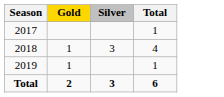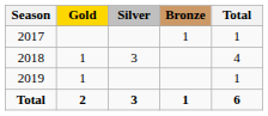+ column: Bronze | 1 | 1
